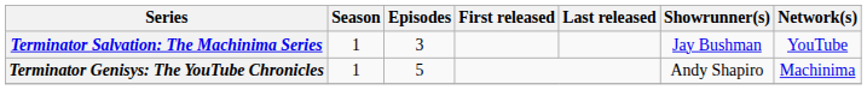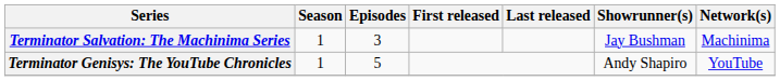Terminator Salvation: The Machinima Series | Network(s): YouTube -> Machinima
Terminator Genisys: The YouTube Chronicles | Network(s): Machinima -> YouTube
